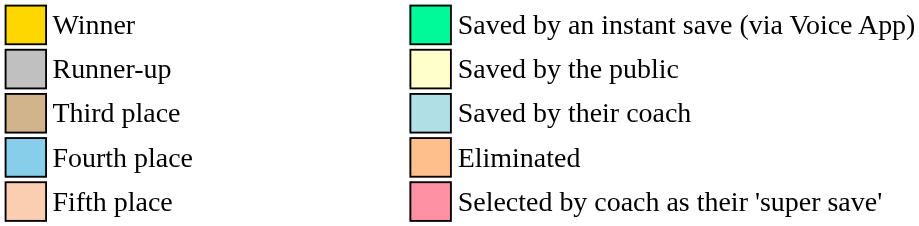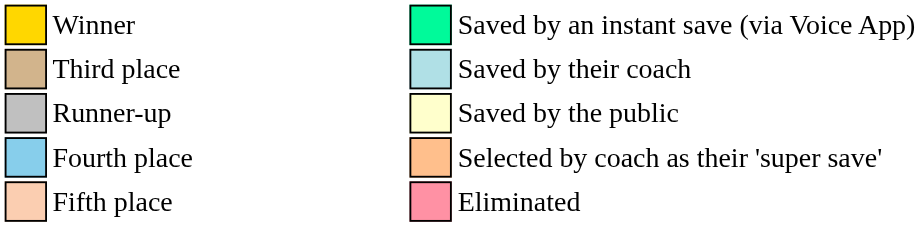rows swapped: Runner-up <-> Third place
Fourth place | column 9: Eliminated -> Selected by coach as their 'super save'
Fifth place | column 9: Selected by coach as their 'super save' -> Eliminated
